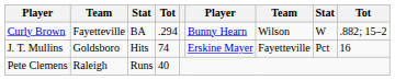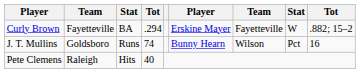Curly Brown | column 6: Bunny Hearn -> Erskine Mayer
Curly Brown | column 7: Wilson -> Fayetteville
J. T. Mullins | column 3: Hits -> Runs
J. T. Mullins | column 6: Erskine Mayer -> Bunny Hearn
J. T. Mullins | column 7: Fayetteville -> Wilson
Pete Clemens | column 3: Runs -> Hits
